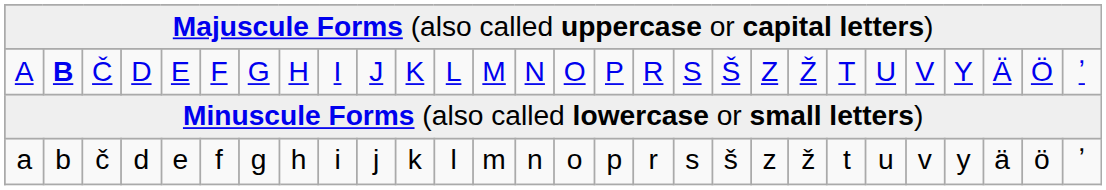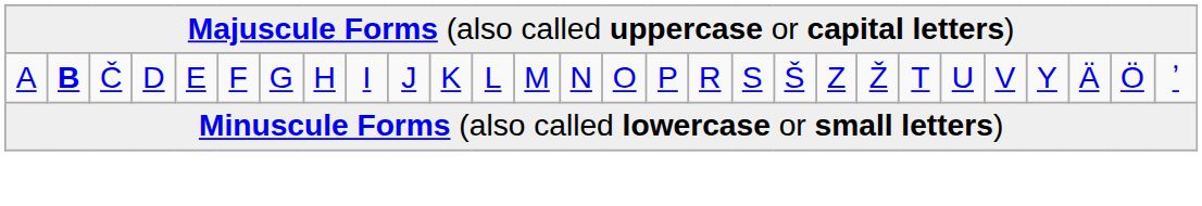- row: a | b | č | d | e | f | g | h | i | j | k | l | m | n | o | p | r | s | š | z | ž | t | u | v | y | ä | ö | ʼ
